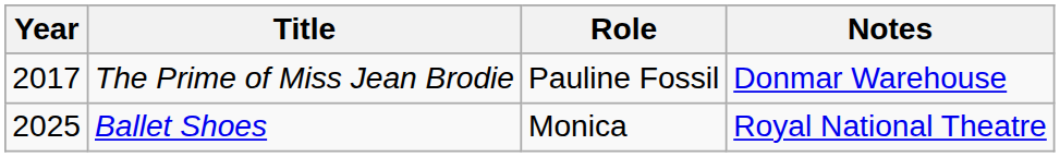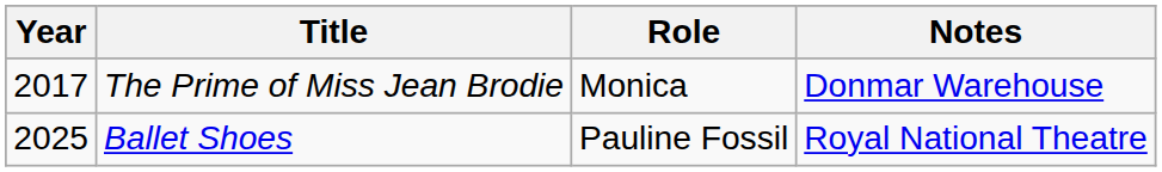The Prime of Miss Jean Brodie | Role: Pauline Fossil -> Monica
Ballet Shoes | Role: Monica -> Pauline Fossil
